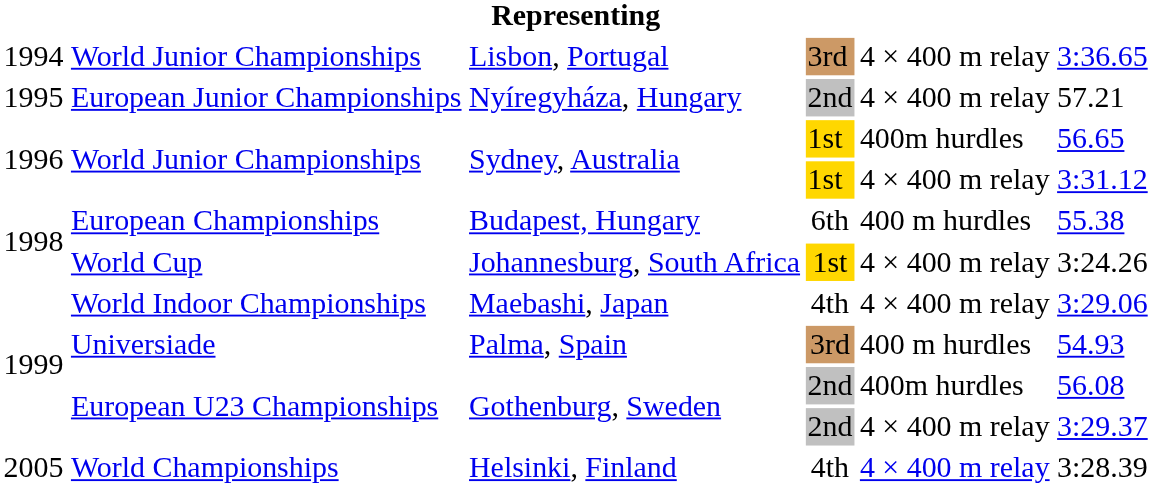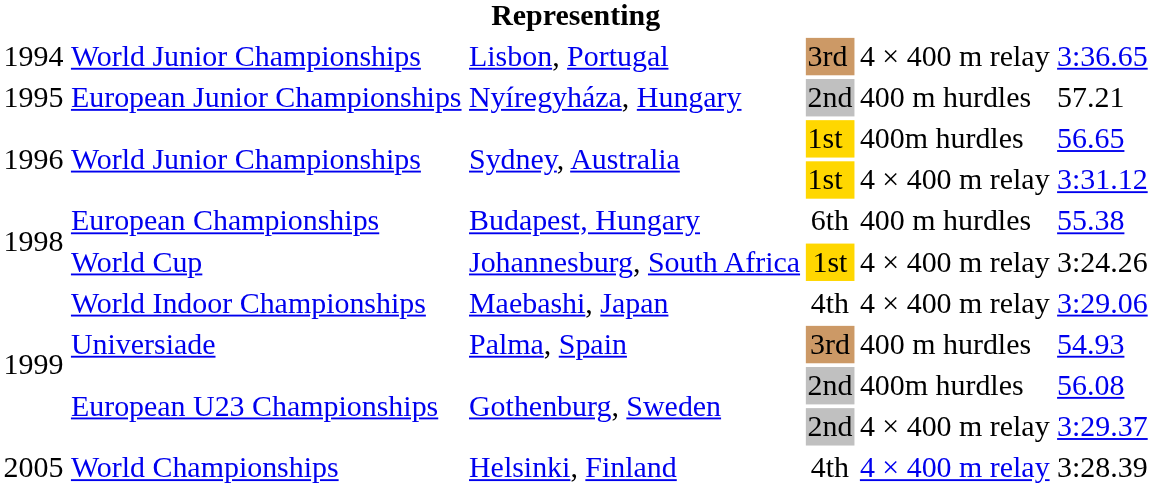Nyíregyháza, Hungary | column 5: 4 × 400 m relay -> 400 m hurdles
